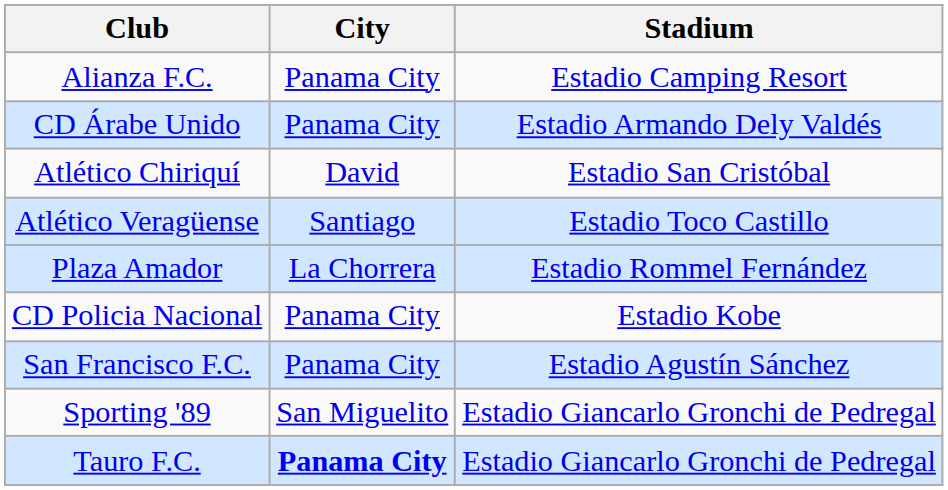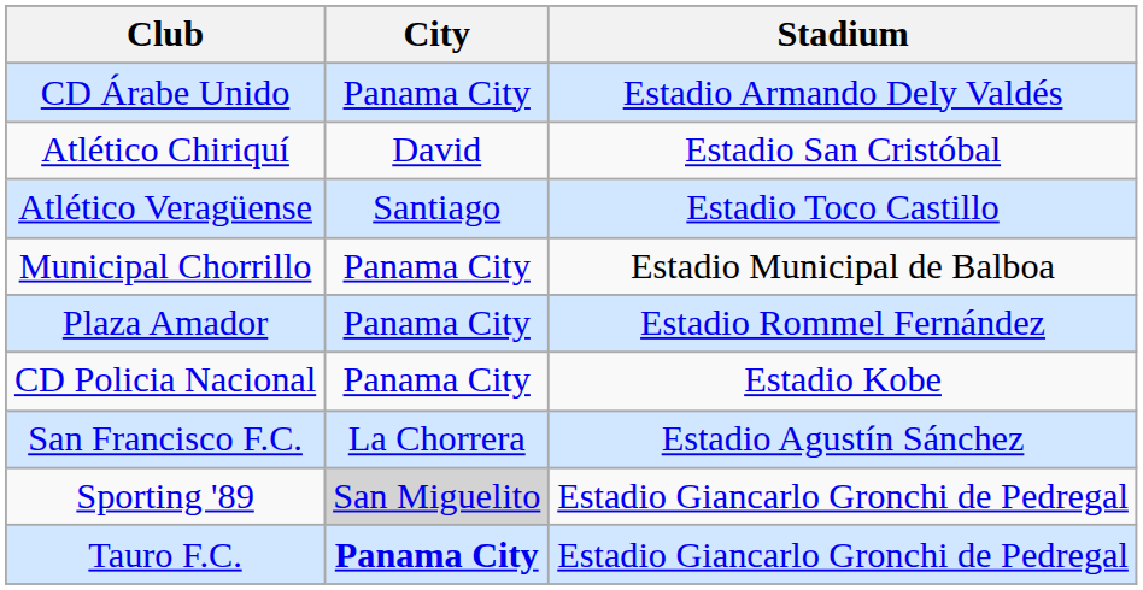- row: Alianza F.C. | Panama City | Estadio Camping Resort
+ row: Municipal Chorrillo | Panama City | Estadio Municipal de Balboa
Plaza Amador | City: La Chorrera -> Panama City
San Francisco F.C. | City: Panama City -> La Chorrera
Sporting '89 | City: no background -> lightgrey background
